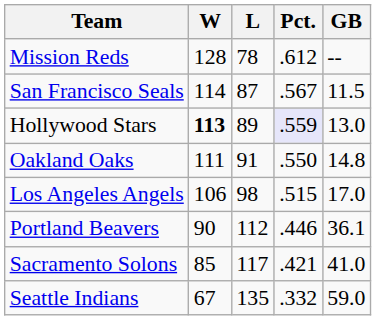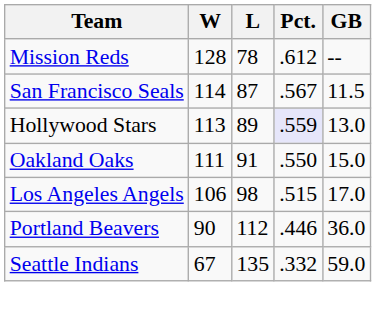Hollywood Stars | W: bold -> normal
Oakland Oaks | GB: 14.8 -> 15.0
Portland Beavers | GB: 36.1 -> 36.0
- row: Sacramento Solons | 85 | 117 | .421 | 41.0
